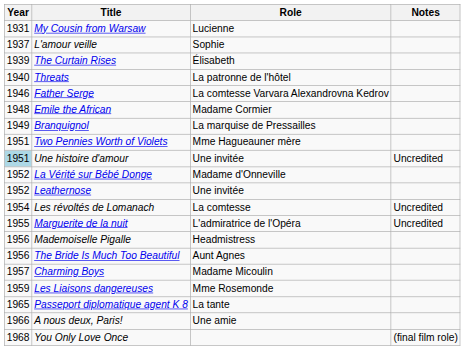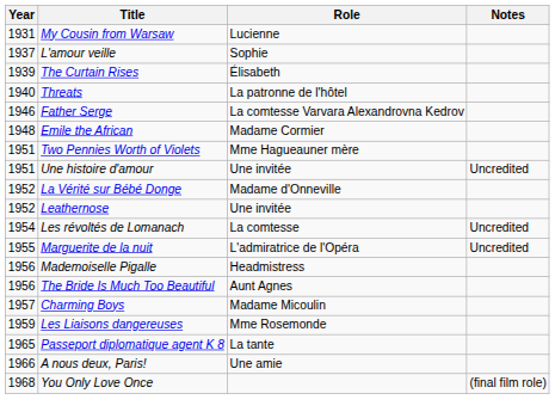- row: 1949 | Branquignol | La marquise de Pressailles
Une histoire d'amour | Year: lightblue background -> no background
